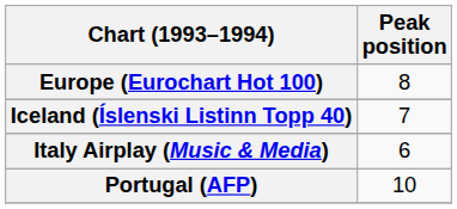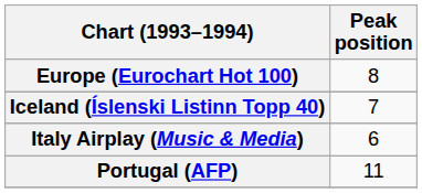Portugal (AFP) | Peak position: 10 -> 11
